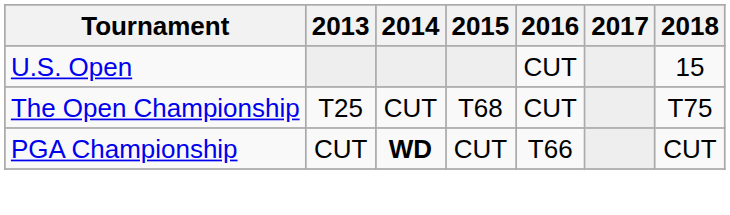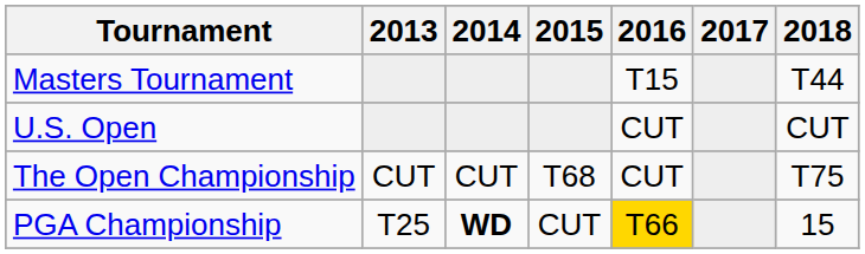+ row: Masters Tournament | T15 | T44
U.S. Open | 2018: 15 -> CUT
The Open Championship | 2013: T25 -> CUT
PGA Championship | 2013: CUT -> T25
PGA Championship | 2016: no background -> gold background
PGA Championship | 2018: CUT -> 15
